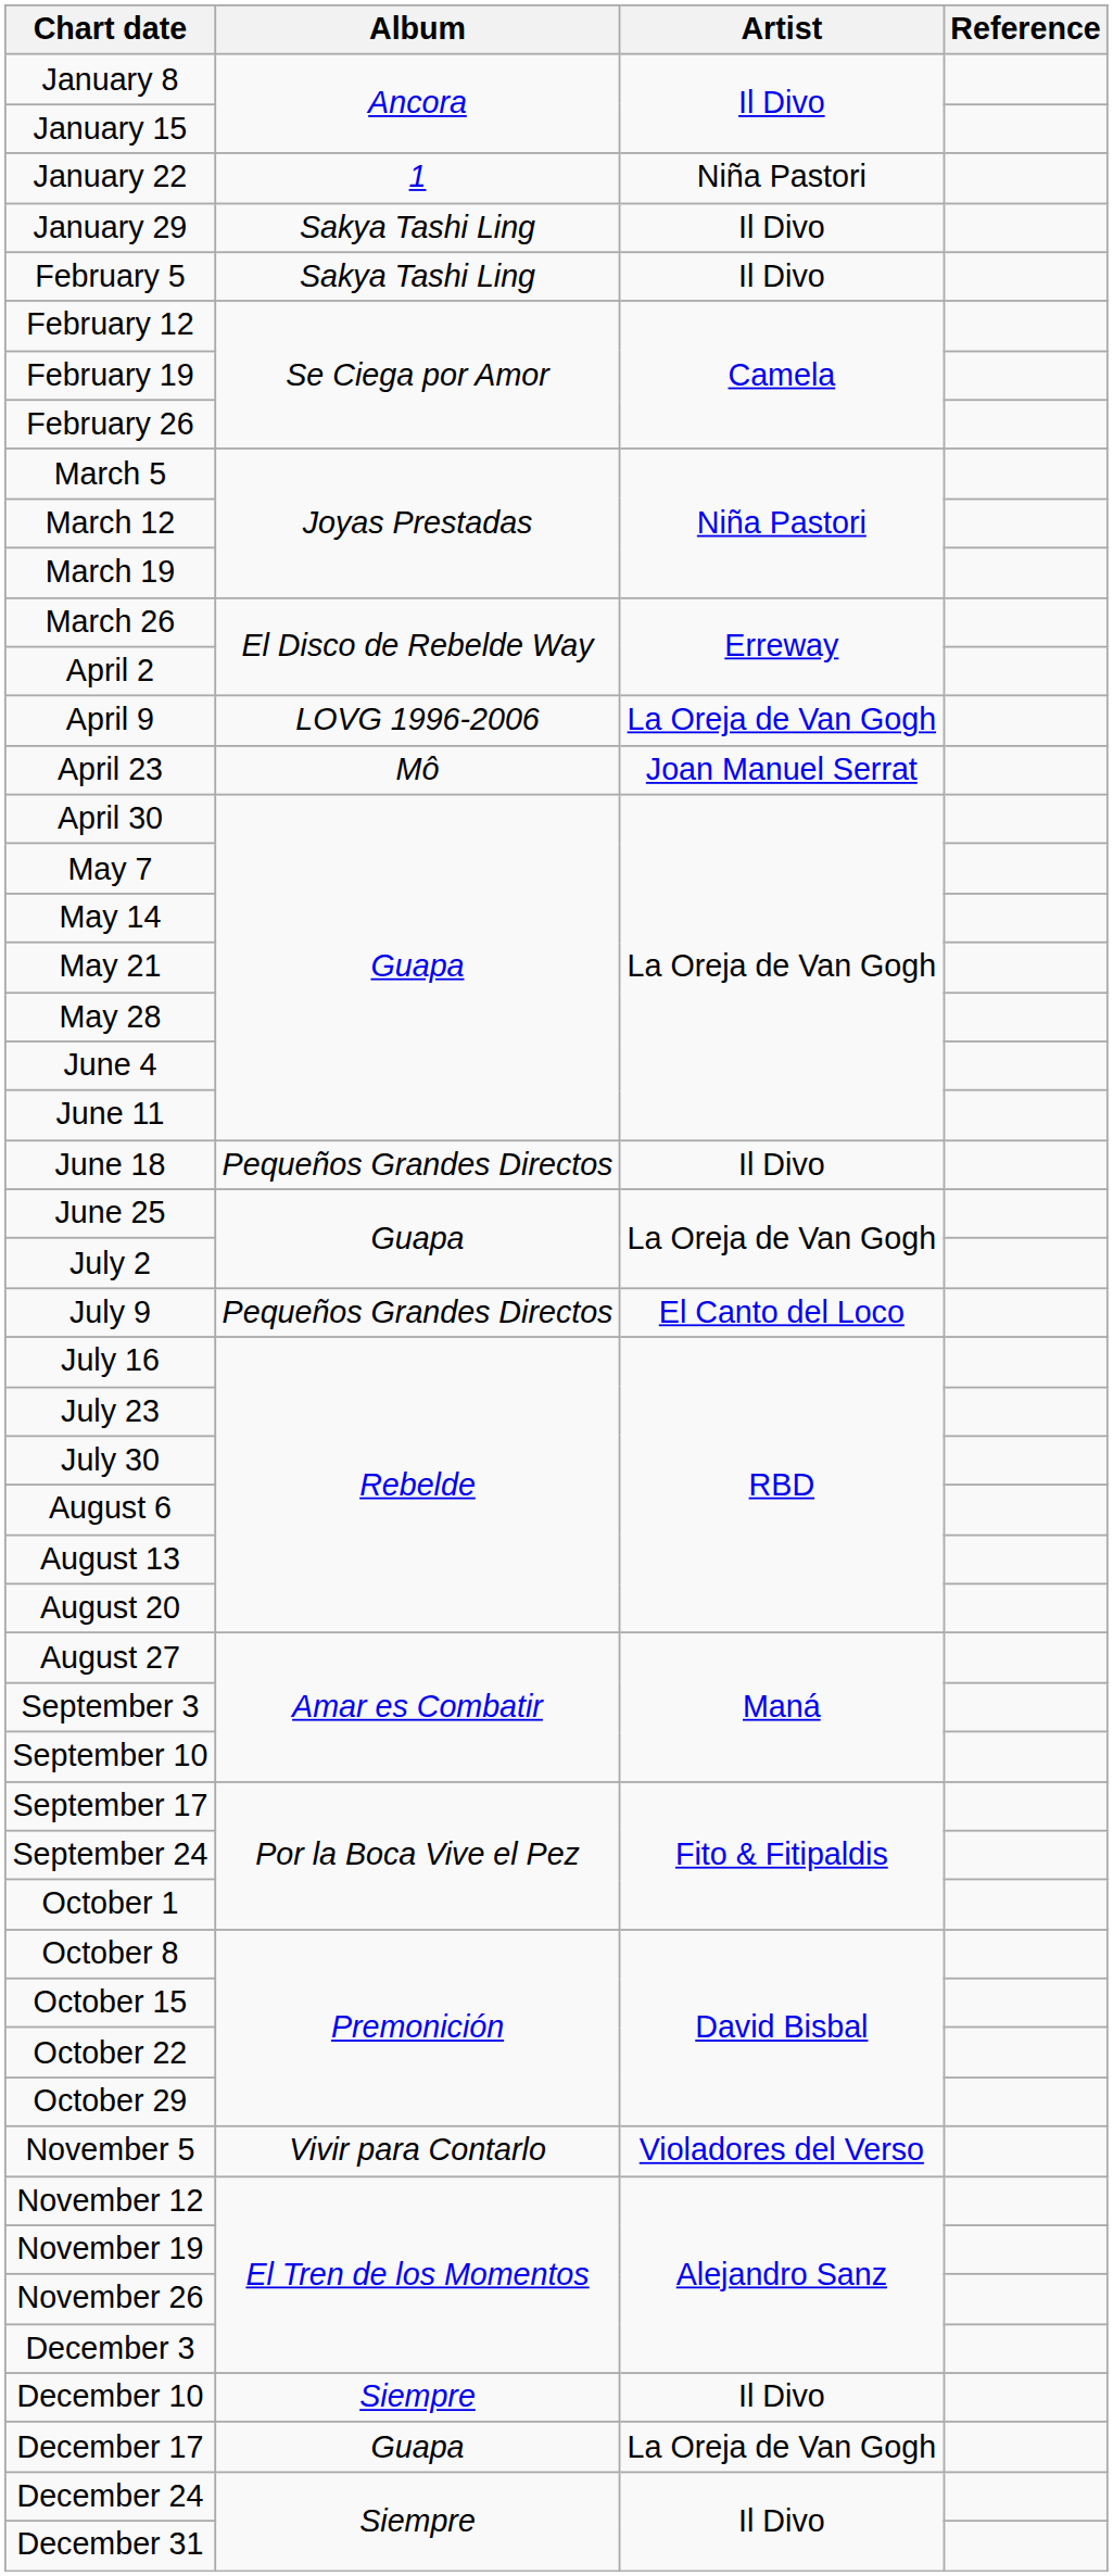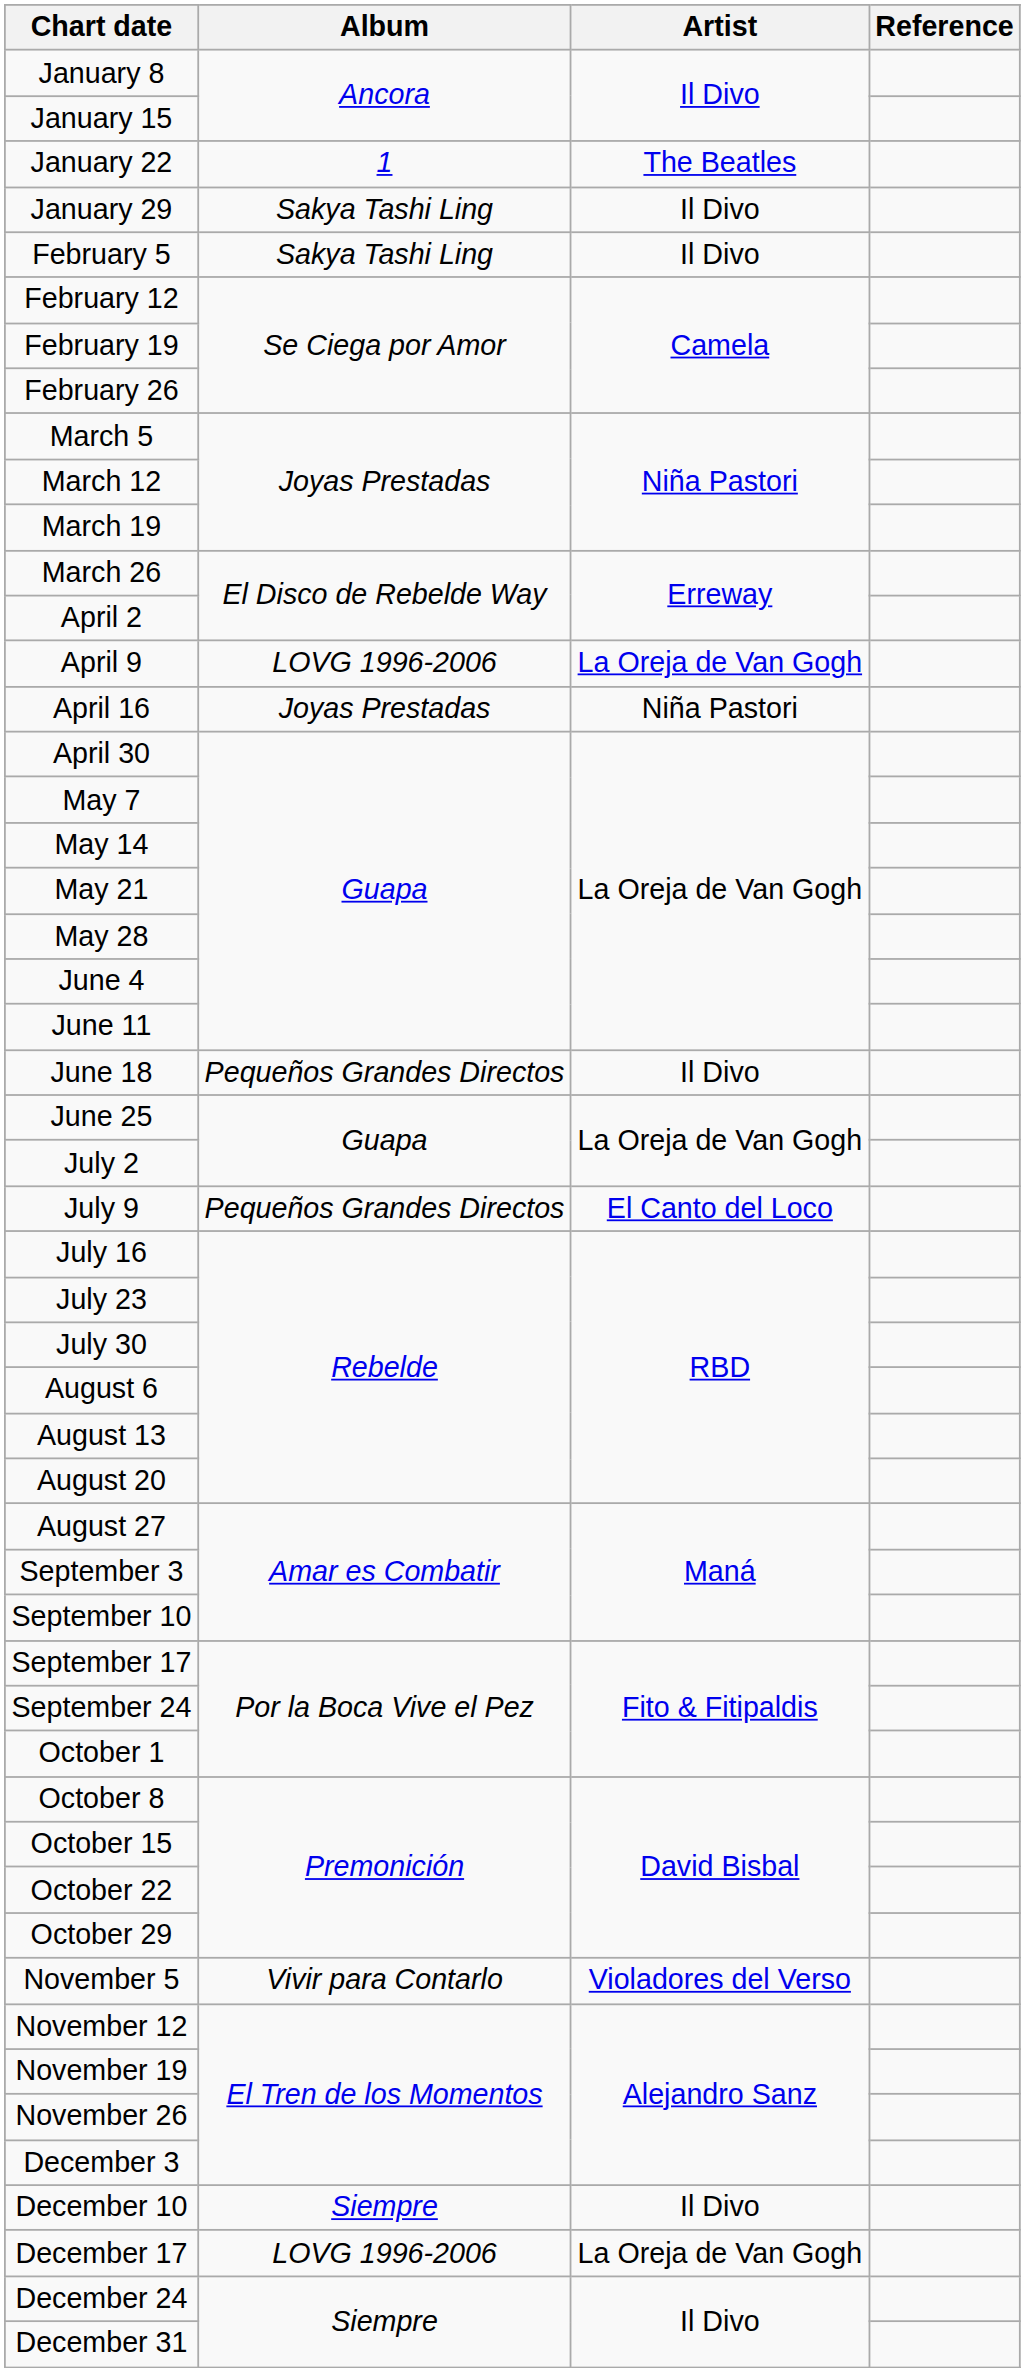January 22 | Artist: Niña Pastori -> The Beatles
+ row: April 16 | Joyas Prestadas | Niña Pastori
- row: April 23 | Mô | Joan Manuel Serrat
December 17 | Album: Guapa -> LOVG 1996-2006
